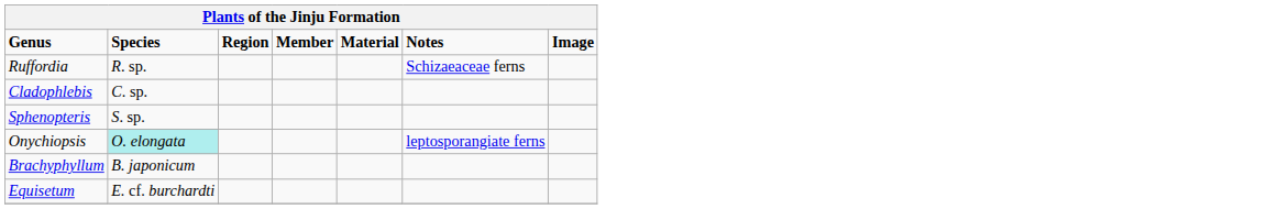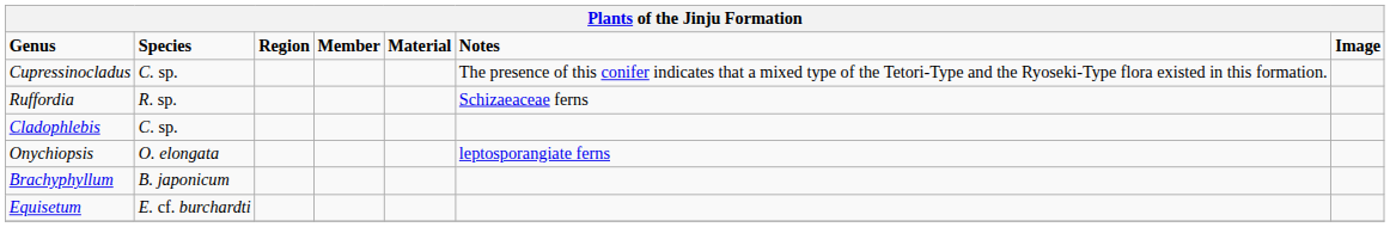+ row: Cupressinocladus | C. sp. | The presence of this conifer indicates that a mixed type of the Tetori-Type and the Ryoseki-Type flora existed in this formation.
- row: Sphenopteris | S. sp.
Onychiopsis | Species: paleturquoise background -> no background
